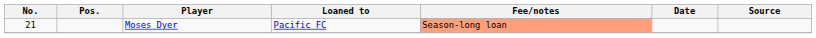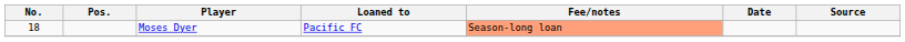Moses Dyer | No.: 21 -> 18
